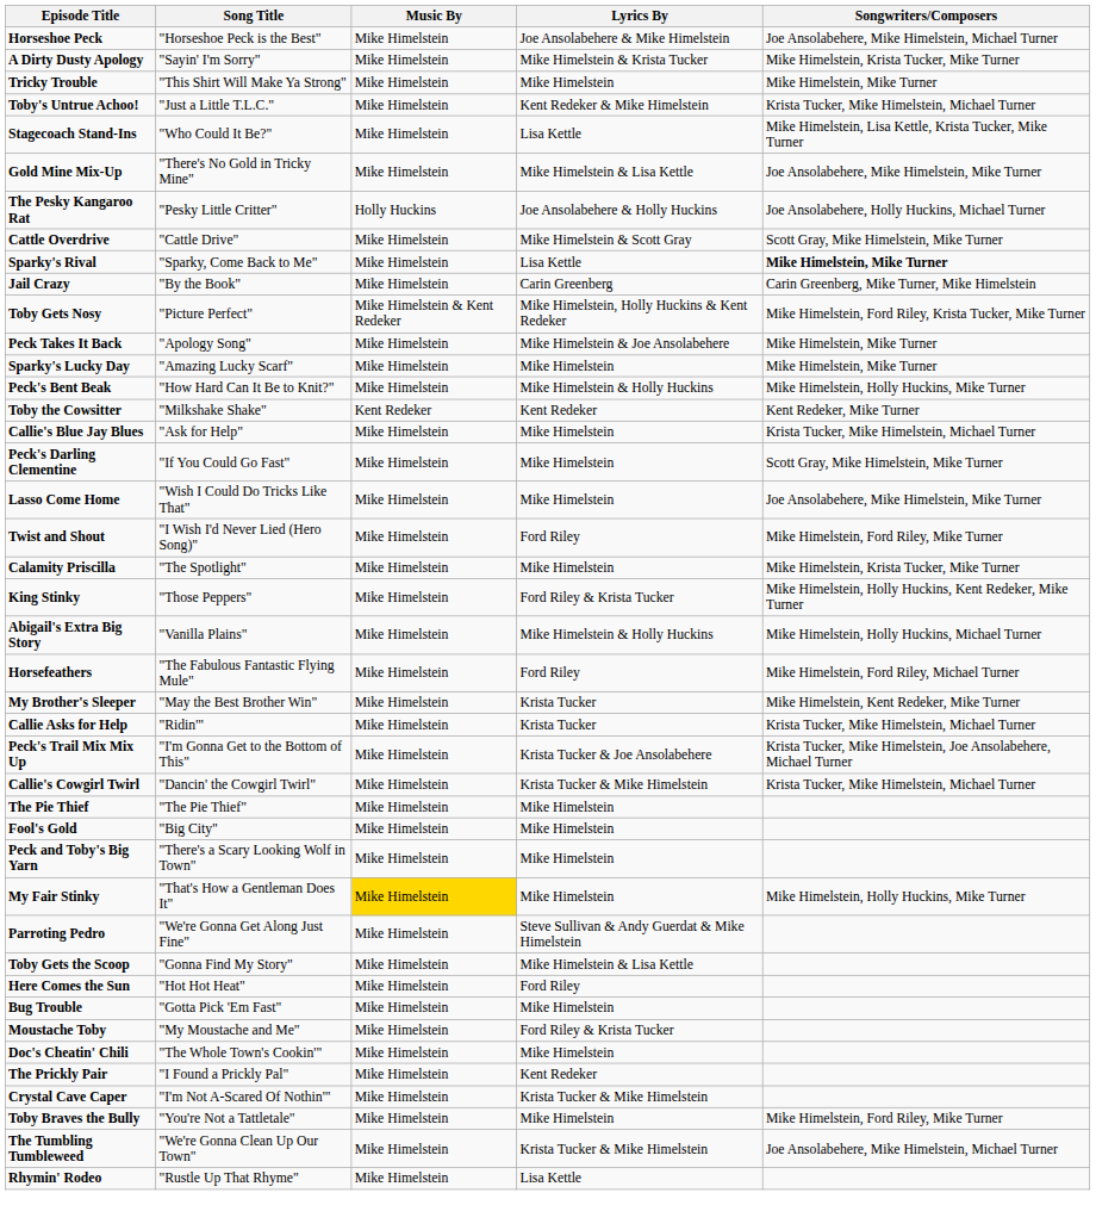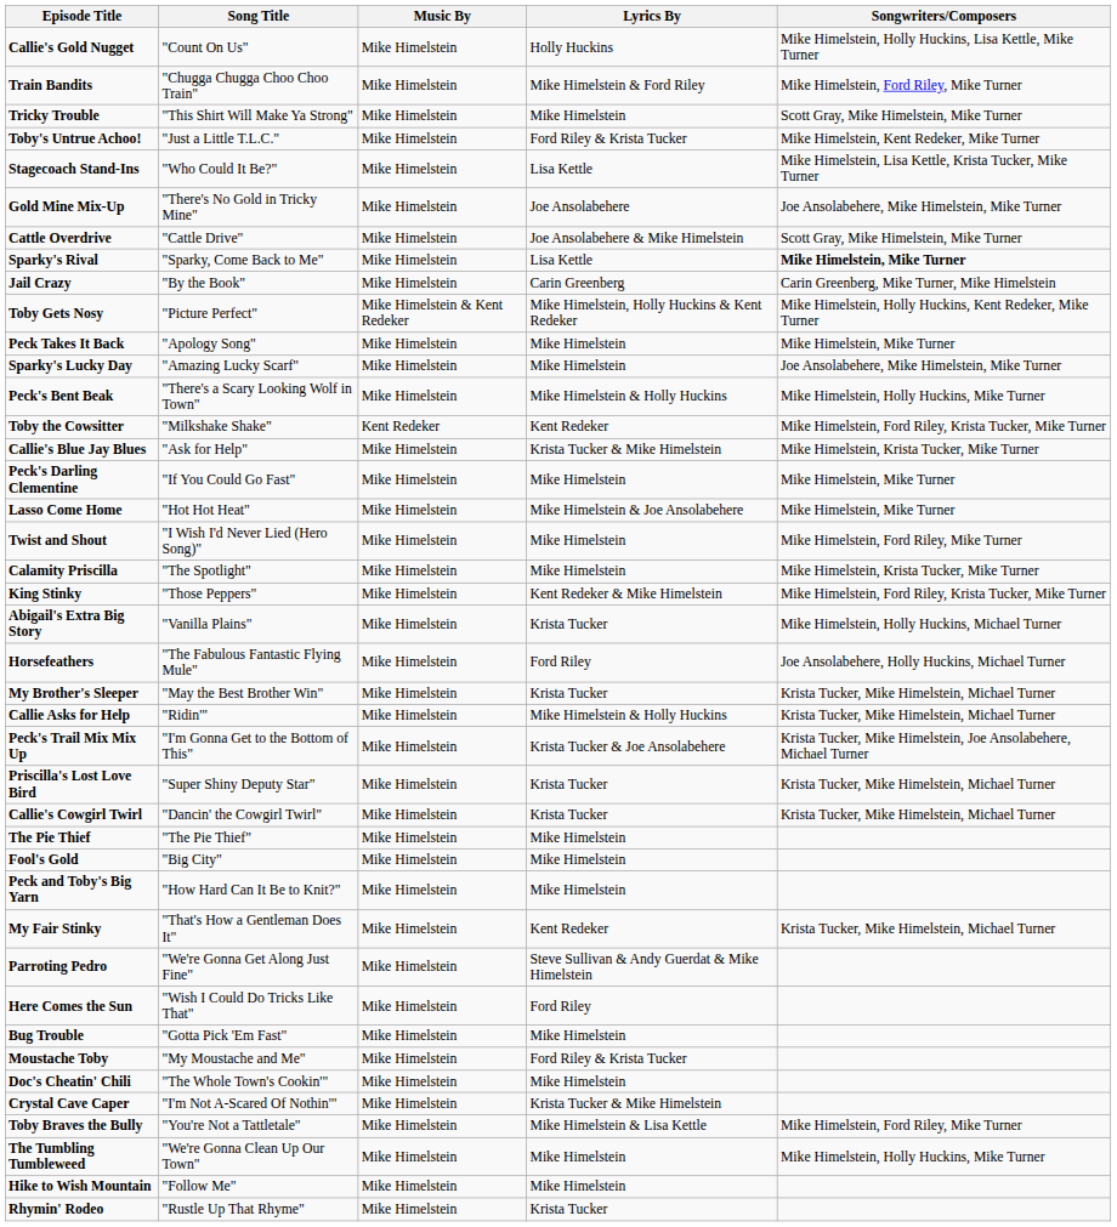- row: Horseshoe Peck | "Horseshoe Peck is the Best" | Mike Himelstein | Joe Ansolabehere & Mike Himelstein | Joe Ansolabehere, Mike Himelstein, Michael Turner
+ row: Callie's Gold Nugget | "Count On Us" | Mike Himelstein | Holly Huckins | Mike Himelstein, Holly Huckins, Lisa Kettle, Mike Turner
+ row: Train Bandits | "Chugga Chugga Choo Choo Train" | Mike Himelstein | Mike Himelstein & Ford Riley | Mike Himelstein, Ford Riley, Mike Turner
- row: A Dirty Dusty Apology | "Sayin' I'm Sorry" | Mike Himelstein | Mike Himelstein & Krista Tucker | Mike Himelstein, Krista Tucker, Mike Turner
Tricky Trouble | Songwriters/Composers: Mike Himelstein, Mike Turner -> Scott Gray, Mike Himelstein, Mike Turner
Toby's Untrue Achoo! | Lyrics By: Kent Redeker & Mike Himelstein -> Ford Riley & Krista Tucker
Toby's Untrue Achoo! | Songwriters/Composers: Krista Tucker, Mike Himelstein, Michael Turner -> Mike Himelstein, Kent Redeker, Mike Turner
Gold Mine Mix-Up | Lyrics By: Mike Himelstein & Lisa Kettle -> Joe Ansolabehere
- row: The Pesky Kangaroo Rat | "Pesky Little Critter" | Holly Huckins | Joe Ansolabehere & Holly Huckins | Joe Ansolabehere, Holly Huckins, Michael Turner
Cattle Overdrive | Lyrics By: Mike Himelstein & Scott Gray -> Joe Ansolabehere & Mike Himelstein
Toby Gets Nosy | Songwriters/Composers: Mike Himelstein, Ford Riley, Krista Tucker, Mike Turner -> Mike Himelstein, Holly Huckins, Kent Redeker, Mike Turner
Peck Takes It Back | Lyrics By: Mike Himelstein & Joe Ansolabehere -> Mike Himelstein
Sparky's Lucky Day | Songwriters/Composers: Mike Himelstein, Mike Turner -> Joe Ansolabehere, Mike Himelstein, Mike Turner
Peck's Bent Beak | Song Title: "How Hard Can It Be to Knit?" -> "There's a Scary Looking Wolf in Town"
Toby the Cowsitter | Songwriters/Composers: Kent Redeker, Mike Turner -> Mike Himelstein, Ford Riley, Krista Tucker, Mike Turner
Callie's Blue Jay Blues | Lyrics By: Mike Himelstein -> Krista Tucker & Mike Himelstein
Callie's Blue Jay Blues | Songwriters/Composers: Krista Tucker, Mike Himelstein, Michael Turner -> Mike Himelstein, Krista Tucker, Mike Turner
Peck's Darling Clementine | Songwriters/Composers: Scott Gray, Mike Himelstein, Mike Turner -> Mike Himelstein, Mike Turner
Lasso Come Home | Song Title: "Wish I Could Do Tricks Like That" -> "Hot Hot Heat"
Lasso Come Home | Lyrics By: Mike Himelstein -> Mike Himelstein & Joe Ansolabehere
Lasso Come Home | Songwriters/Composers: Joe Ansolabehere, Mike Himelstein, Mike Turner -> Mike Himelstein, Mike Turner
Twist and Shout | Lyrics By: Ford Riley -> Mike Himelstein
King Stinky | Lyrics By: Ford Riley & Krista Tucker -> Kent Redeker & Mike Himelstein
King Stinky | Songwriters/Composers: Mike Himelstein, Holly Huckins, Kent Redeker, Mike Turner -> Mike Himelstein, Ford Riley, Krista Tucker, Mike Turner
Abigail's Extra Big Story | Lyrics By: Mike Himelstein & Holly Huckins -> Krista Tucker
Horsefeathers | Songwriters/Composers: Mike Himelstein, Ford Riley, Michael Turner -> Joe Ansolabehere, Holly Huckins, Michael Turner
My Brother's Sleeper | Songwriters/Composers: Mike Himelstein, Kent Redeker, Mike Turner -> Krista Tucker, Mike Himelstein, Michael Turner
Callie Asks for Help | Lyrics By: Krista Tucker -> Mike Himelstein & Holly Huckins
+ row: Priscilla's Lost Love Bird | "Super Shiny Deputy Star" | Mike Himelstein | Krista Tucker | Krista Tucker, Mike Himelstein, Michael Turner
Callie's Cowgirl Twirl | Lyrics By: Krista Tucker & Mike Himelstein -> Krista Tucker
Peck and Toby's Big Yarn | Song Title: "There's a Scary Looking Wolf in Town" -> "How Hard Can It Be to Knit?"
My Fair Stinky | Music By: gold background -> no background
My Fair Stinky | Lyrics By: Mike Himelstein -> Kent Redeker
My Fair Stinky | Songwriters/Composers: Mike Himelstein, Holly Huckins, Mike Turner -> Krista Tucker, Mike Himelstein, Michael Turner
- row: Toby Gets the Scoop | "Gonna Find My Story" | Mike Himelstein | Mike Himelstein & Lisa Kettle
Here Comes the Sun | Song Title: "Hot Hot Heat" -> "Wish I Could Do Tricks Like That"
- row: The Prickly Pair | "I Found a Prickly Pal" | Mike Himelstein | Kent Redeker
Toby Braves the Bully | Lyrics By: Mike Himelstein -> Mike Himelstein & Lisa Kettle
The Tumbling Tumbleweed | Lyrics By: Krista Tucker & Mike Himelstein -> Mike Himelstein
The Tumbling Tumbleweed | Songwriters/Composers: Joe Ansolabehere, Mike Himelstein, Michael Turner -> Mike Himelstein, Holly Huckins, Mike Turner
+ row: Hike to Wish Mountain | "Follow Me" | Mike Himelstein | Mike Himelstein
Rhymin' Rodeo | Lyrics By: Lisa Kettle -> Krista Tucker
